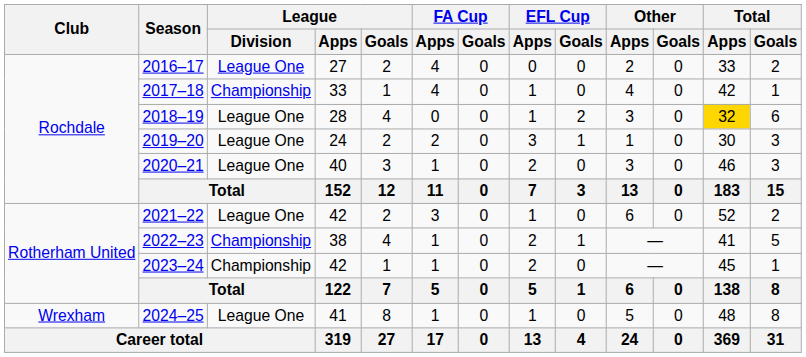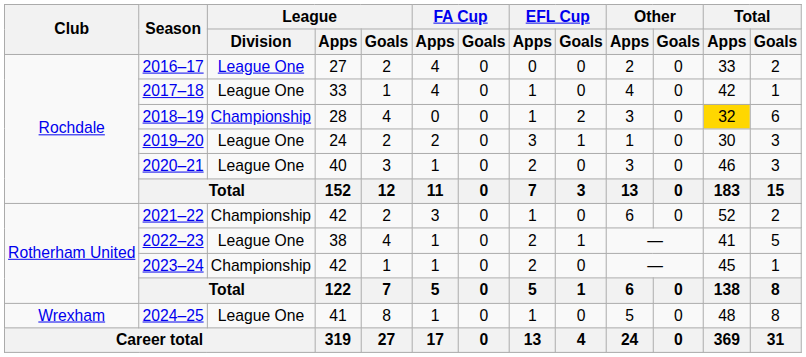2017–18 | League / Division: Championship -> League One
2018–19 | League / Division: League One -> Championship
2021–22 | League / Division: League One -> Championship
2022–23 | League / Division: Championship -> League One
